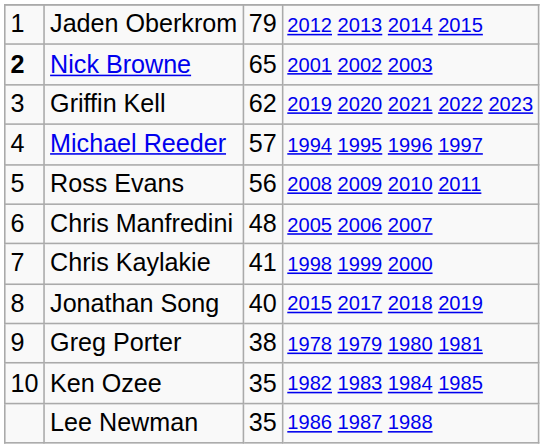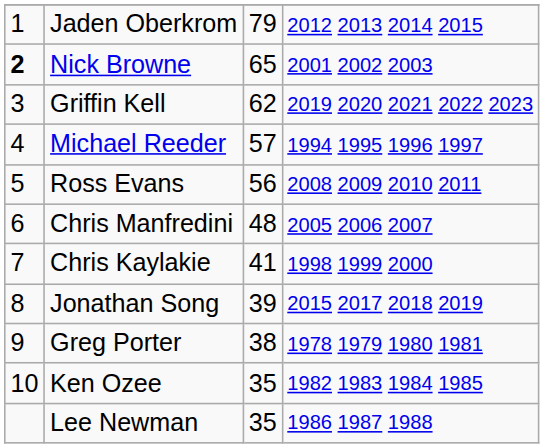Jonathan Song | column 3: 40 -> 39
